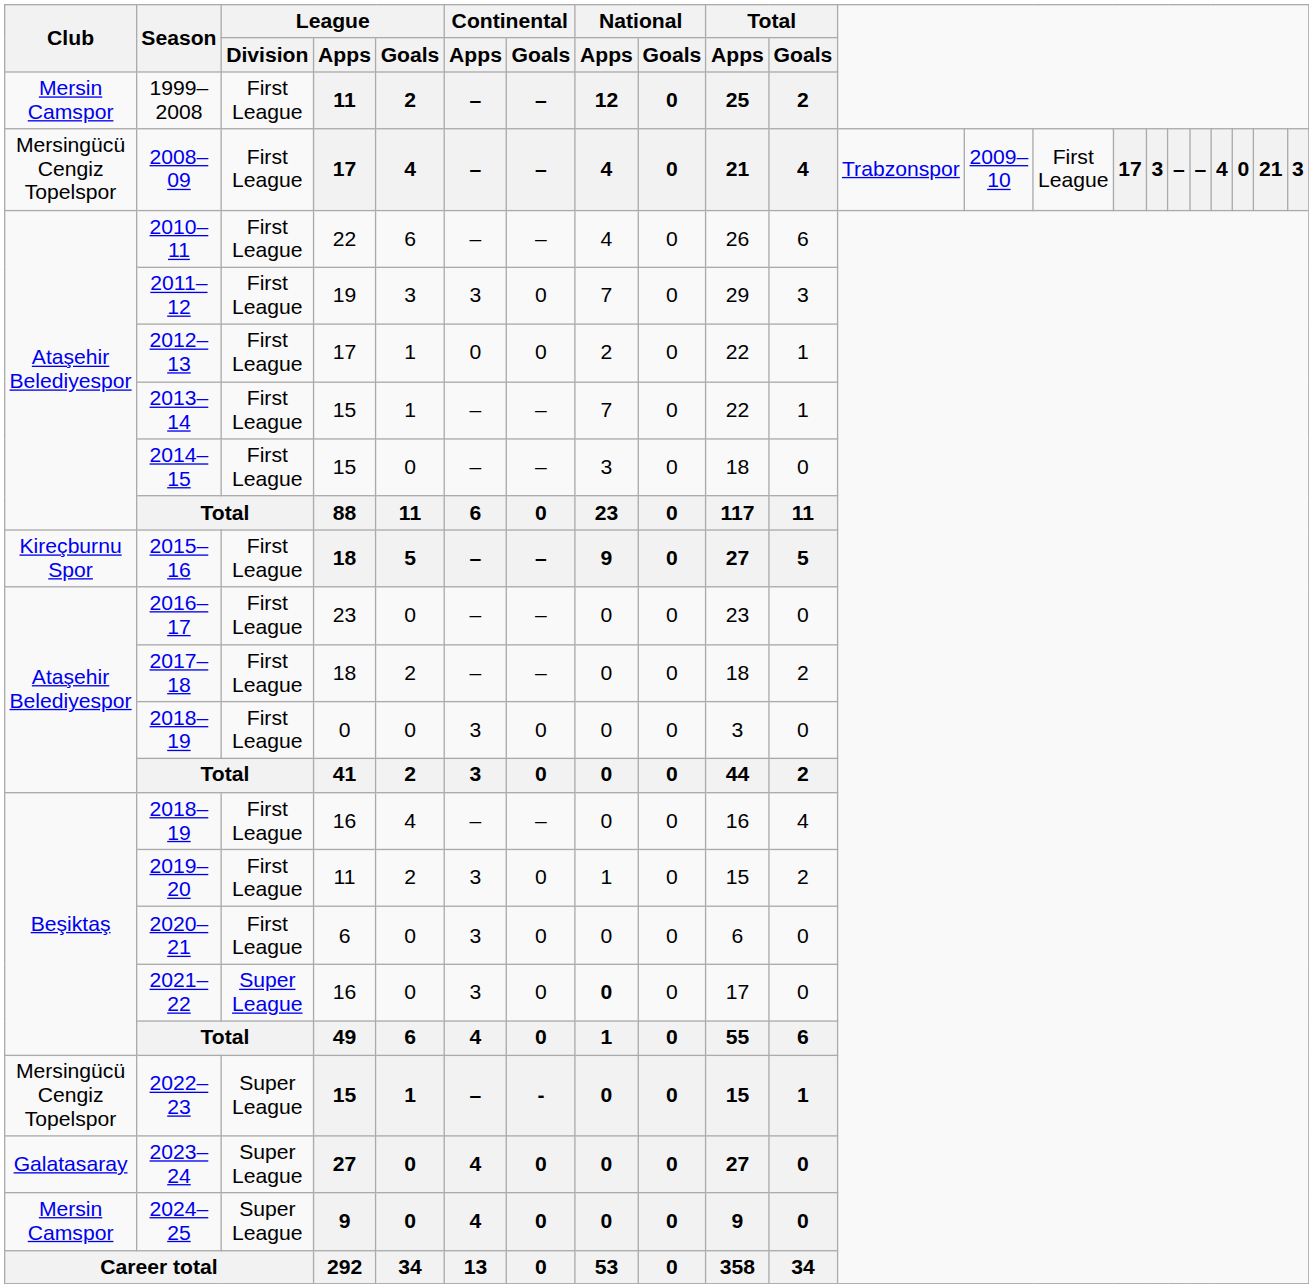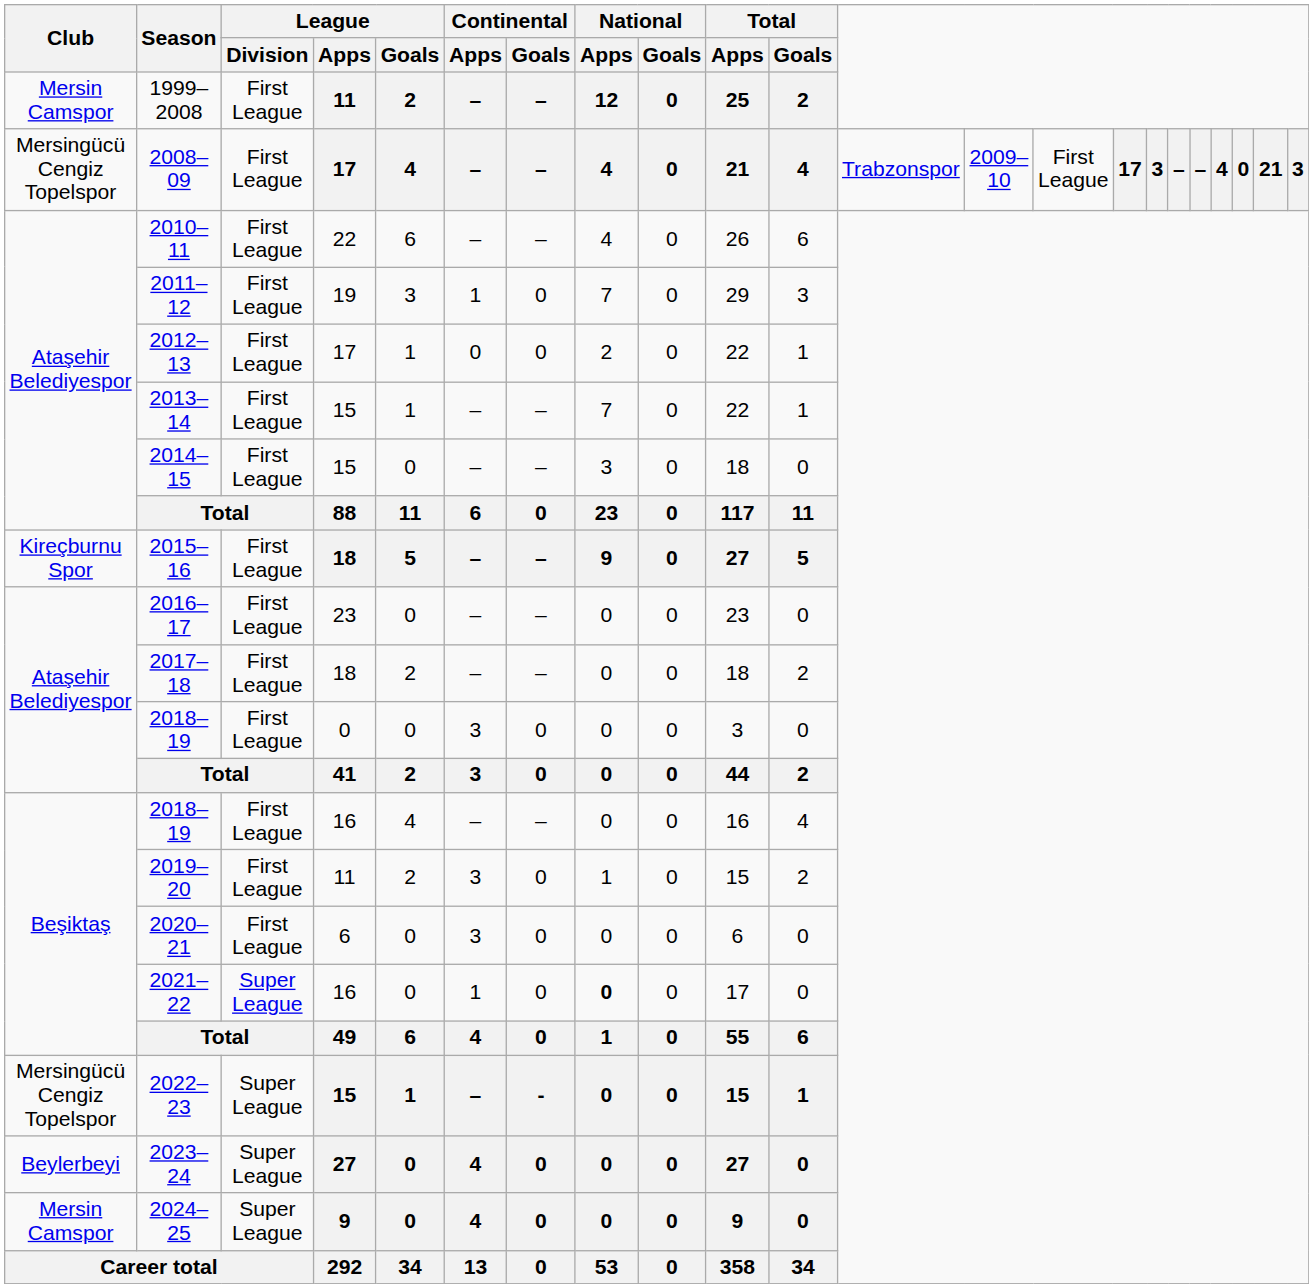2011–12 | Continental / Apps: 3 -> 1
2021–22 | Continental / Apps: 3 -> 1
2023–24 | Club: Galatasaray -> Beylerbeyi
